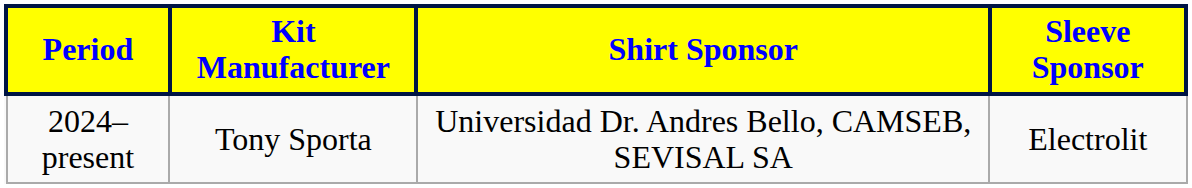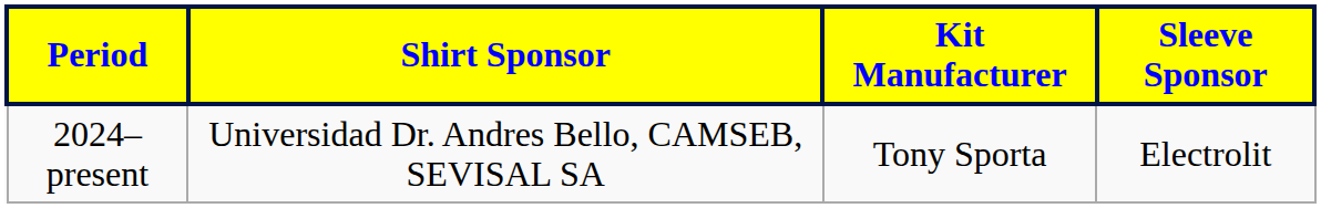columns swapped: Kit Manufacturer <-> Shirt Sponsor
